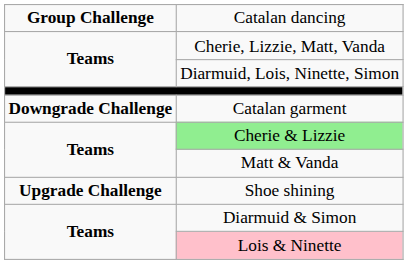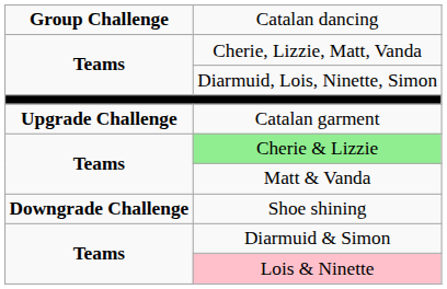Catalan garment | column 1: Downgrade Challenge -> Upgrade Challenge
Shoe shining | column 1: Upgrade Challenge -> Downgrade Challenge
